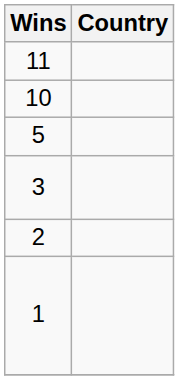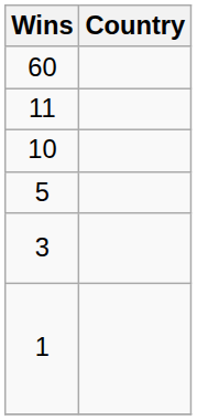+ row: 60
- row: 2
